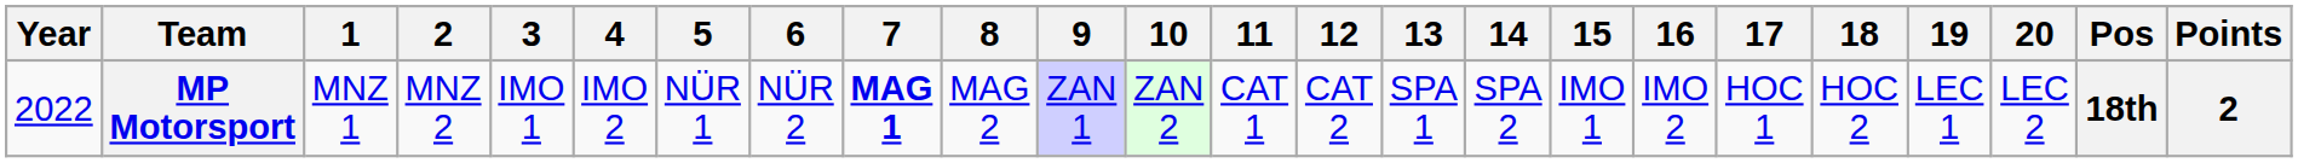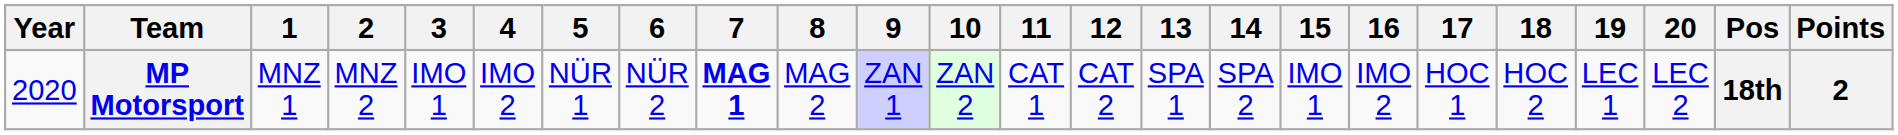MP Motorsport | Year: 2022 -> 2020
